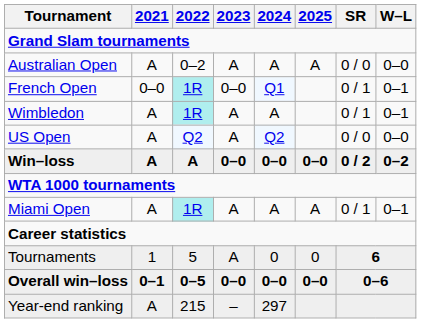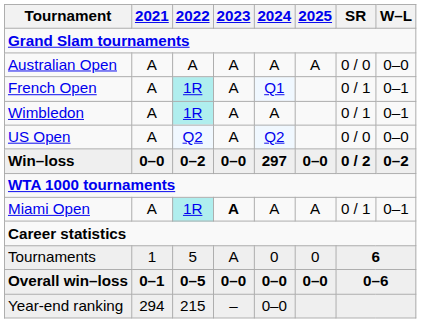Australian Open | 2022: 0–2 -> A
French Open | 2021: 0–0 -> A
French Open | 2023: 0–0 -> A
Win–loss | 2021: A -> 0–0
Win–loss | 2022: A -> 0–2
Win–loss | 2024: 0–0 -> 297
Miami Open | 2023: normal -> bold
Year-end ranking | 2021: A -> 294
Year-end ranking | 2024: 297 -> 0–0
